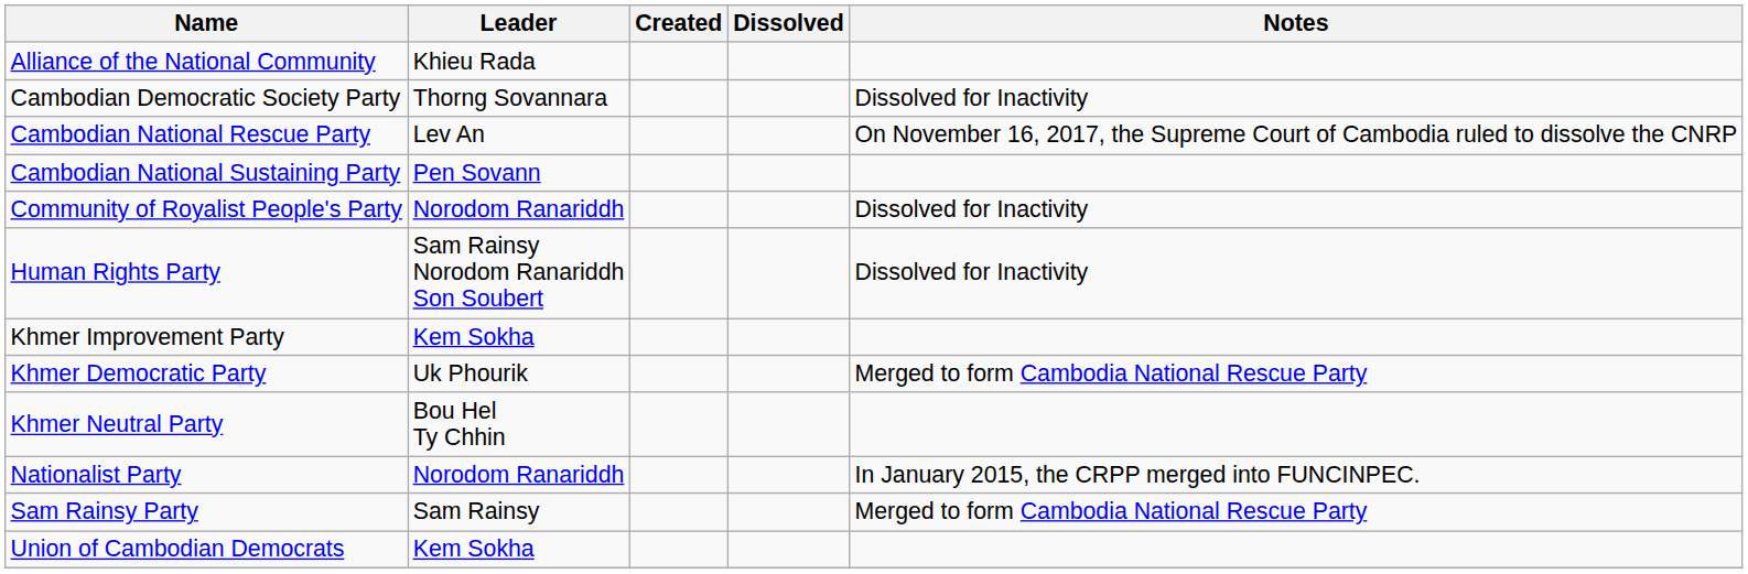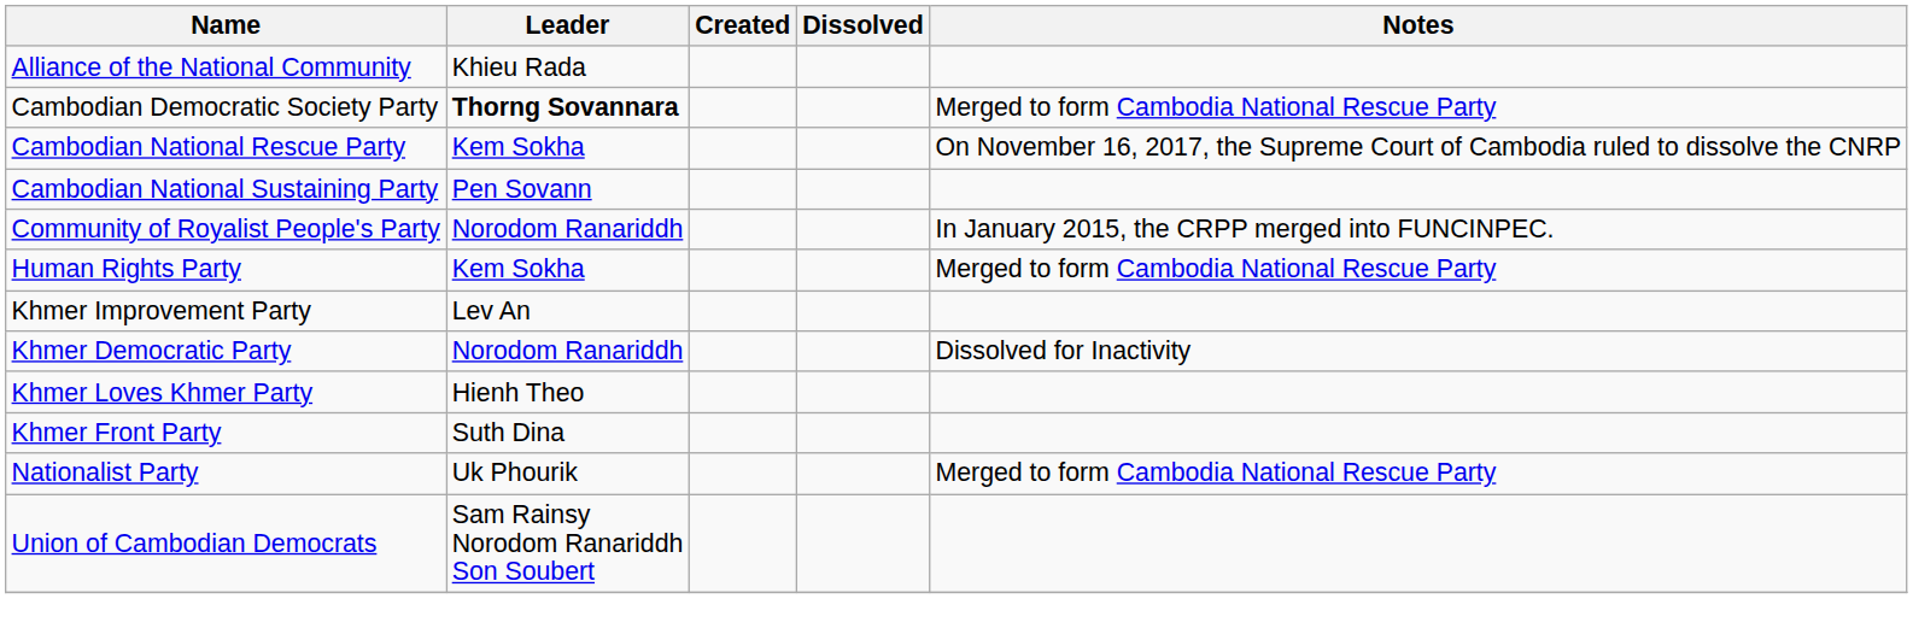Cambodian Democratic Society Party | Leader: normal -> bold
Cambodian Democratic Society Party | Notes: Dissolved for Inactivity -> Merged to form Cambodia National Rescue Party
Cambodian National Rescue Party | Leader: Lev An -> Kem Sokha
Community of Royalist People's Party | Notes: Dissolved for Inactivity -> In January 2015, the CRPP merged into FUNCINPEC.
Human Rights Party | Leader: Sam Rainsy Norodom Ranariddh Son Soubert -> Kem Sokha
Human Rights Party | Notes: Dissolved for Inactivity -> Merged to form Cambodia National Rescue Party
Khmer Improvement Party | Leader: Kem Sokha -> Lev An
Khmer Democratic Party | Leader: Uk Phourik -> Norodom Ranariddh
Khmer Democratic Party | Notes: Merged to form Cambodia National Rescue Party -> Dissolved for Inactivity
+ row: Khmer Loves Khmer Party | Hienh Theo
+ row: Khmer Front Party | Suth Dina
- row: Khmer Neutral Party | Bou Hel Ty Chhin
Nationalist Party | Leader: Norodom Ranariddh -> Uk Phourik
Nationalist Party | Notes: In January 2015, the CRPP merged into FUNCINPEC. -> Merged to form Cambodia National Rescue Party
- row: Sam Rainsy Party | Sam Rainsy | Merged to form Cambodia National Rescue Party
Union of Cambodian Democrats | Leader: Kem Sokha -> Sam Rainsy Norodom Ranariddh Son Soubert
